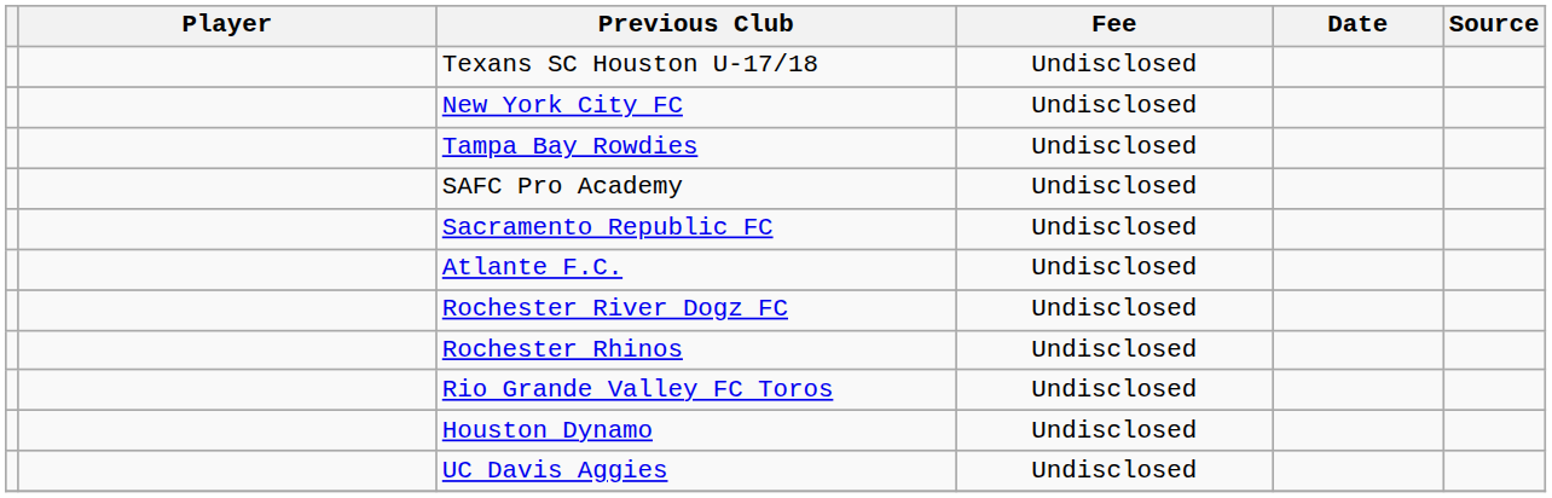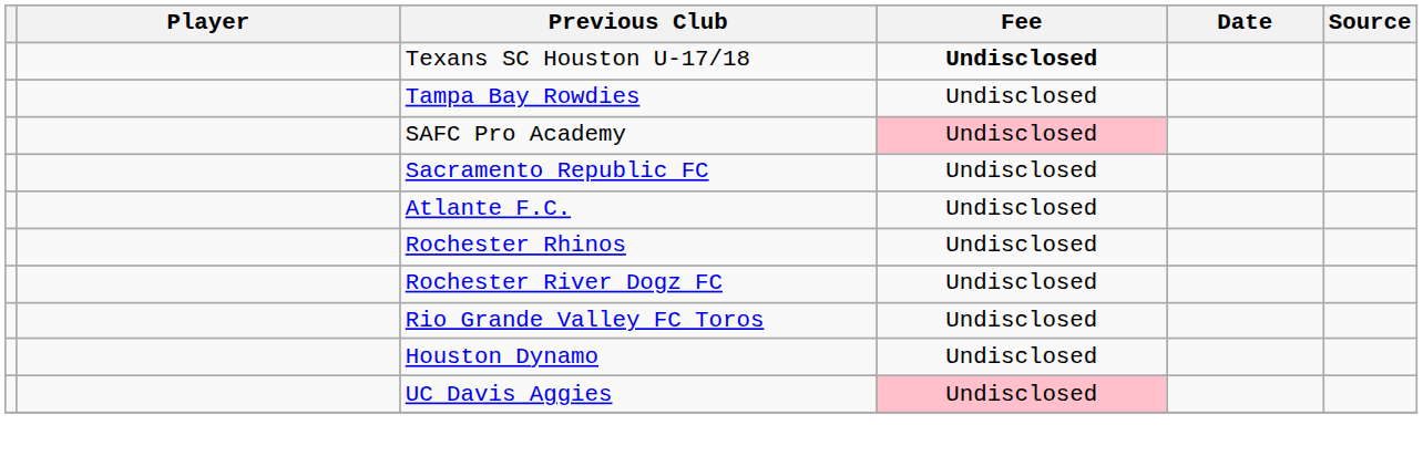Texans SC Houston U-17/18 | Fee: normal -> bold
- row: New York City FC | Undisclosed
SAFC Pro Academy | Fee: no background -> pink background
rows swapped: Rochester Rhinos <-> Rochester River Dogz FC
UC Davis Aggies | Fee: no background -> pink background
